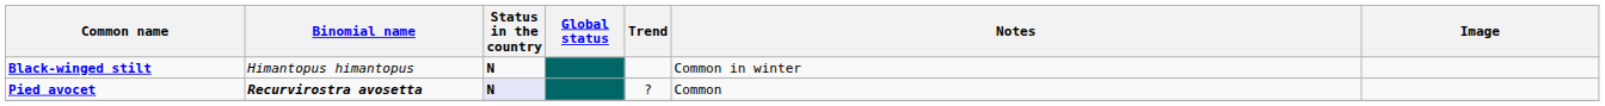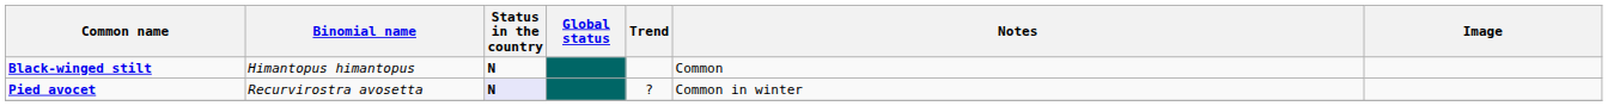Black-winged stilt | Notes: Common in winter -> Common
Pied avocet | Binomial name: bold -> normal
Pied avocet | Notes: Common -> Common in winter
